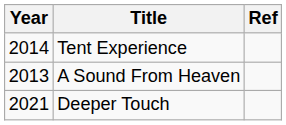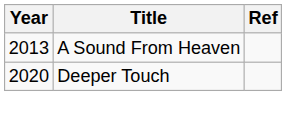- row: 2014 | Tent Experience
Deeper Touch | Year: 2021 -> 2020
